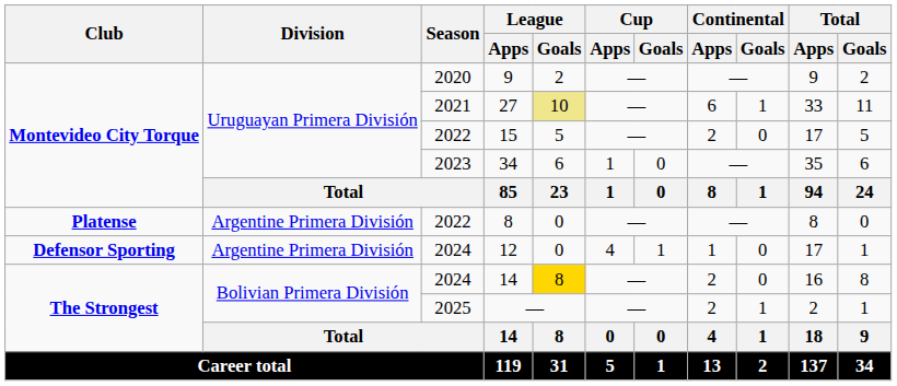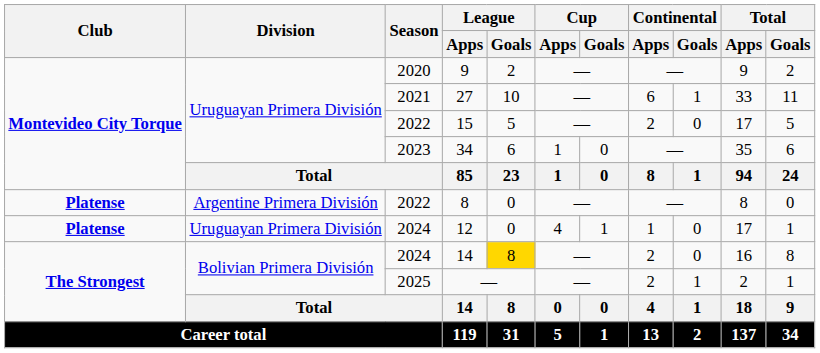27 | League / Goals: khaki background -> no background
12 | Club: Defensor Sporting -> Platense
12 | Division: Argentine Primera División -> Uruguayan Primera División
